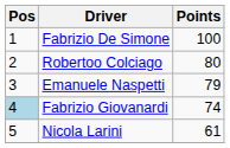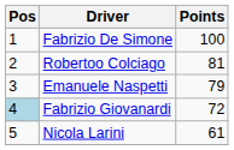Robertoo Colciago | Points: 80 -> 81
Fabrizio Giovanardi | Points: 74 -> 72
